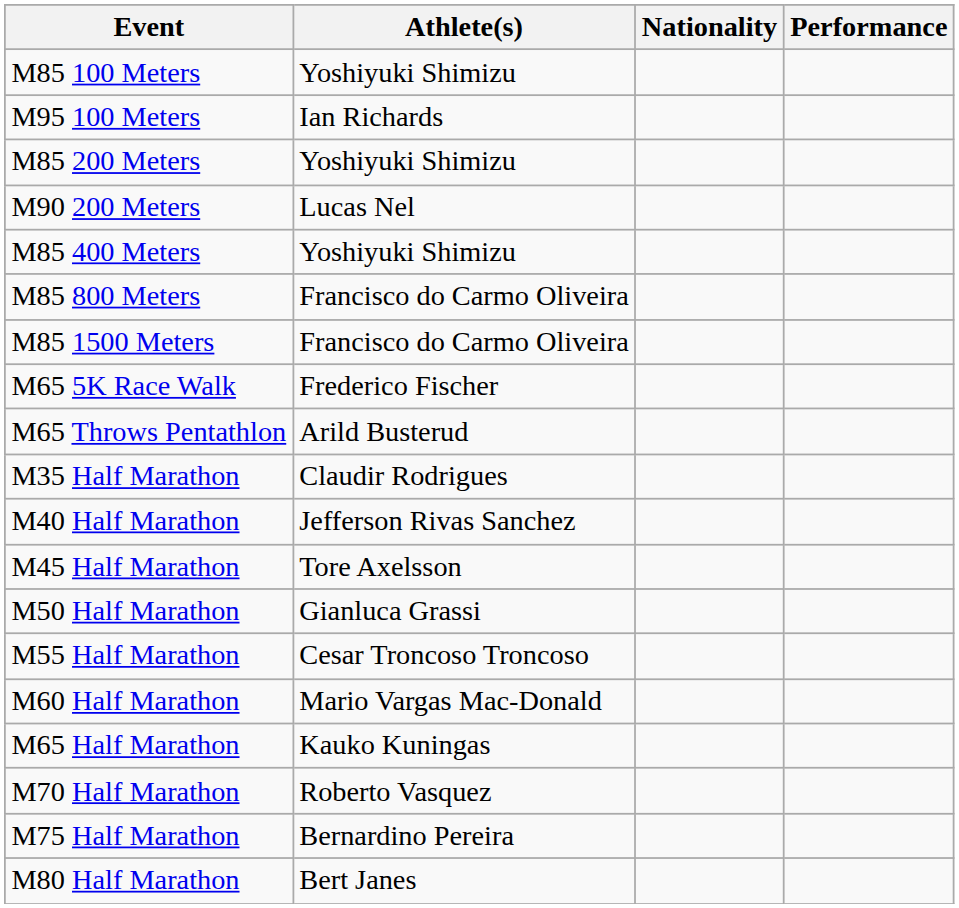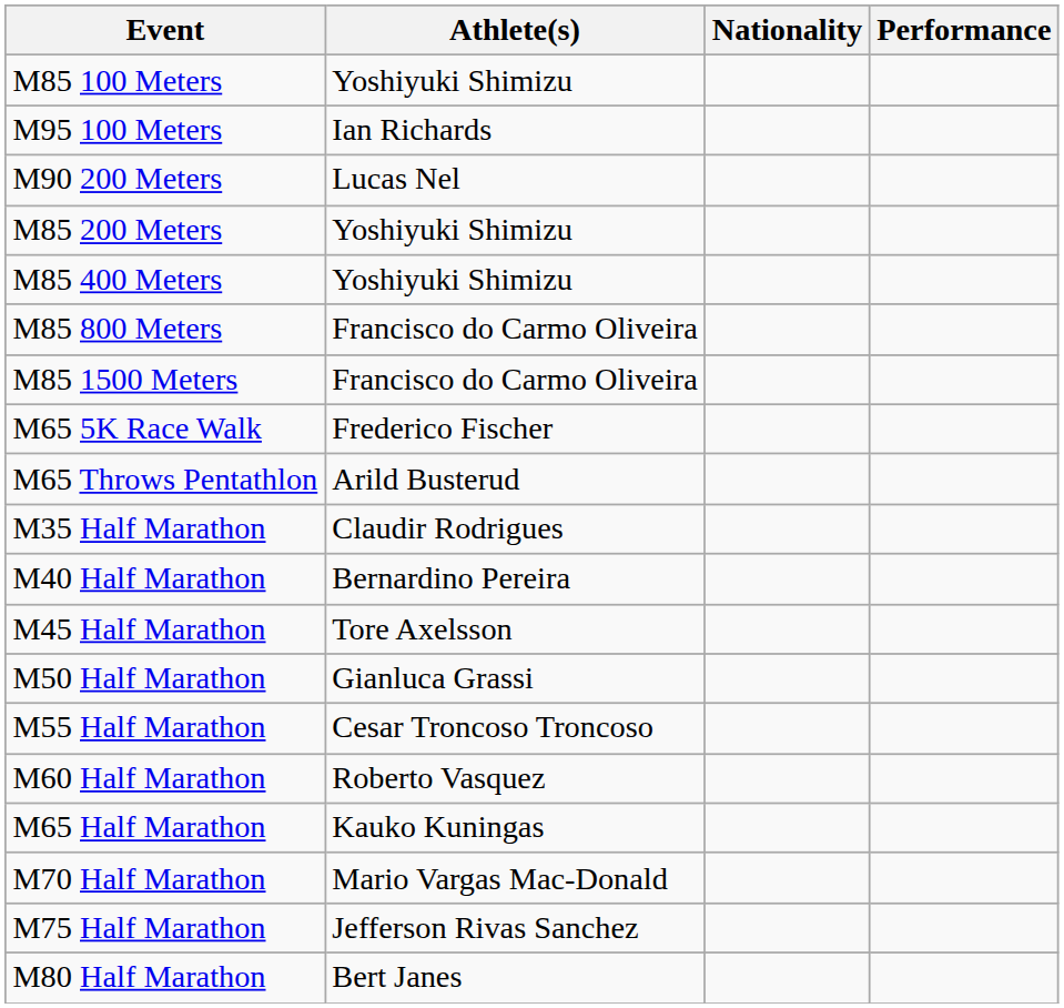rows swapped: M85 200 Meters <-> M90 200 Meters
M40 Half Marathon | Athlete(s): Jefferson Rivas Sanchez -> Bernardino Pereira
M60 Half Marathon | Athlete(s): Mario Vargas Mac-Donald -> Roberto Vasquez
M70 Half Marathon | Athlete(s): Roberto Vasquez -> Mario Vargas Mac-Donald
M75 Half Marathon | Athlete(s): Bernardino Pereira -> Jefferson Rivas Sanchez
